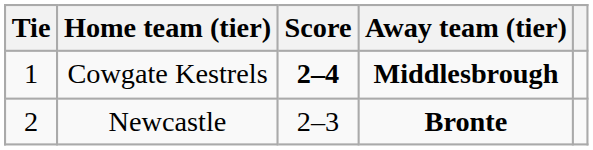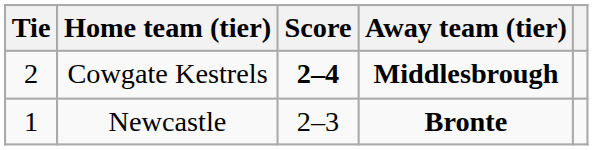Cowgate Kestrels | Tie: 1 -> 2
Newcastle | Tie: 2 -> 1
